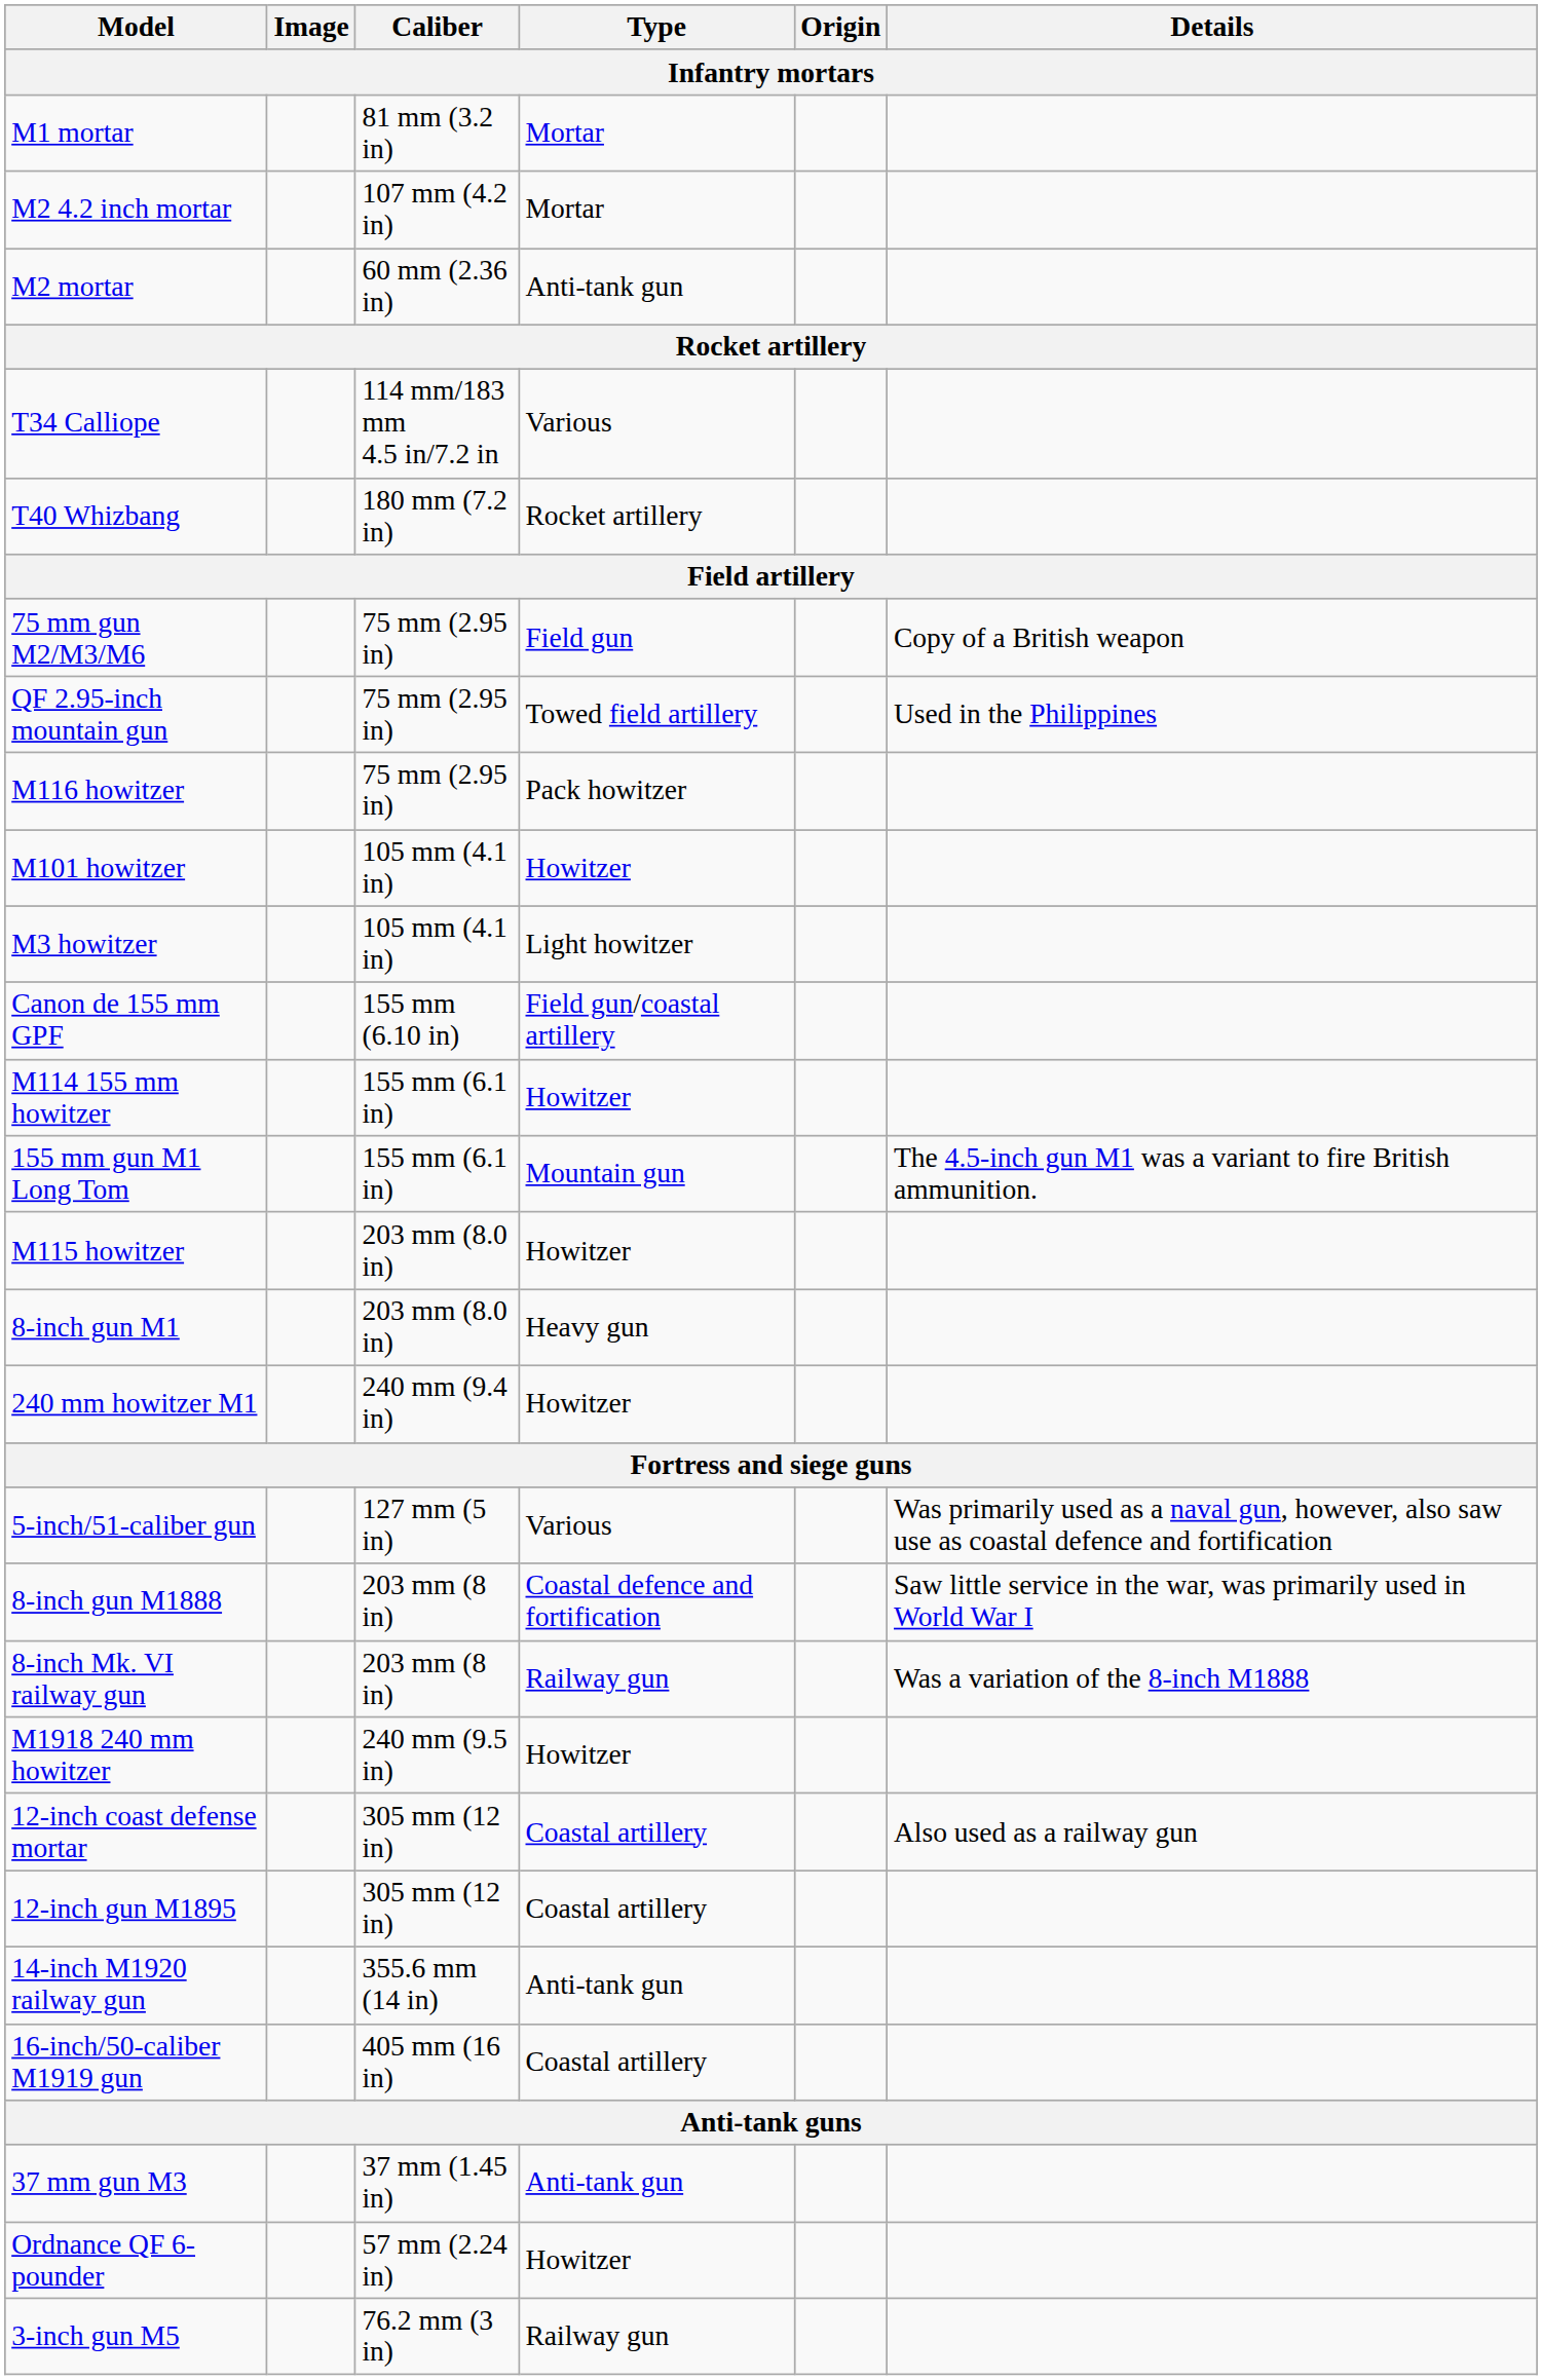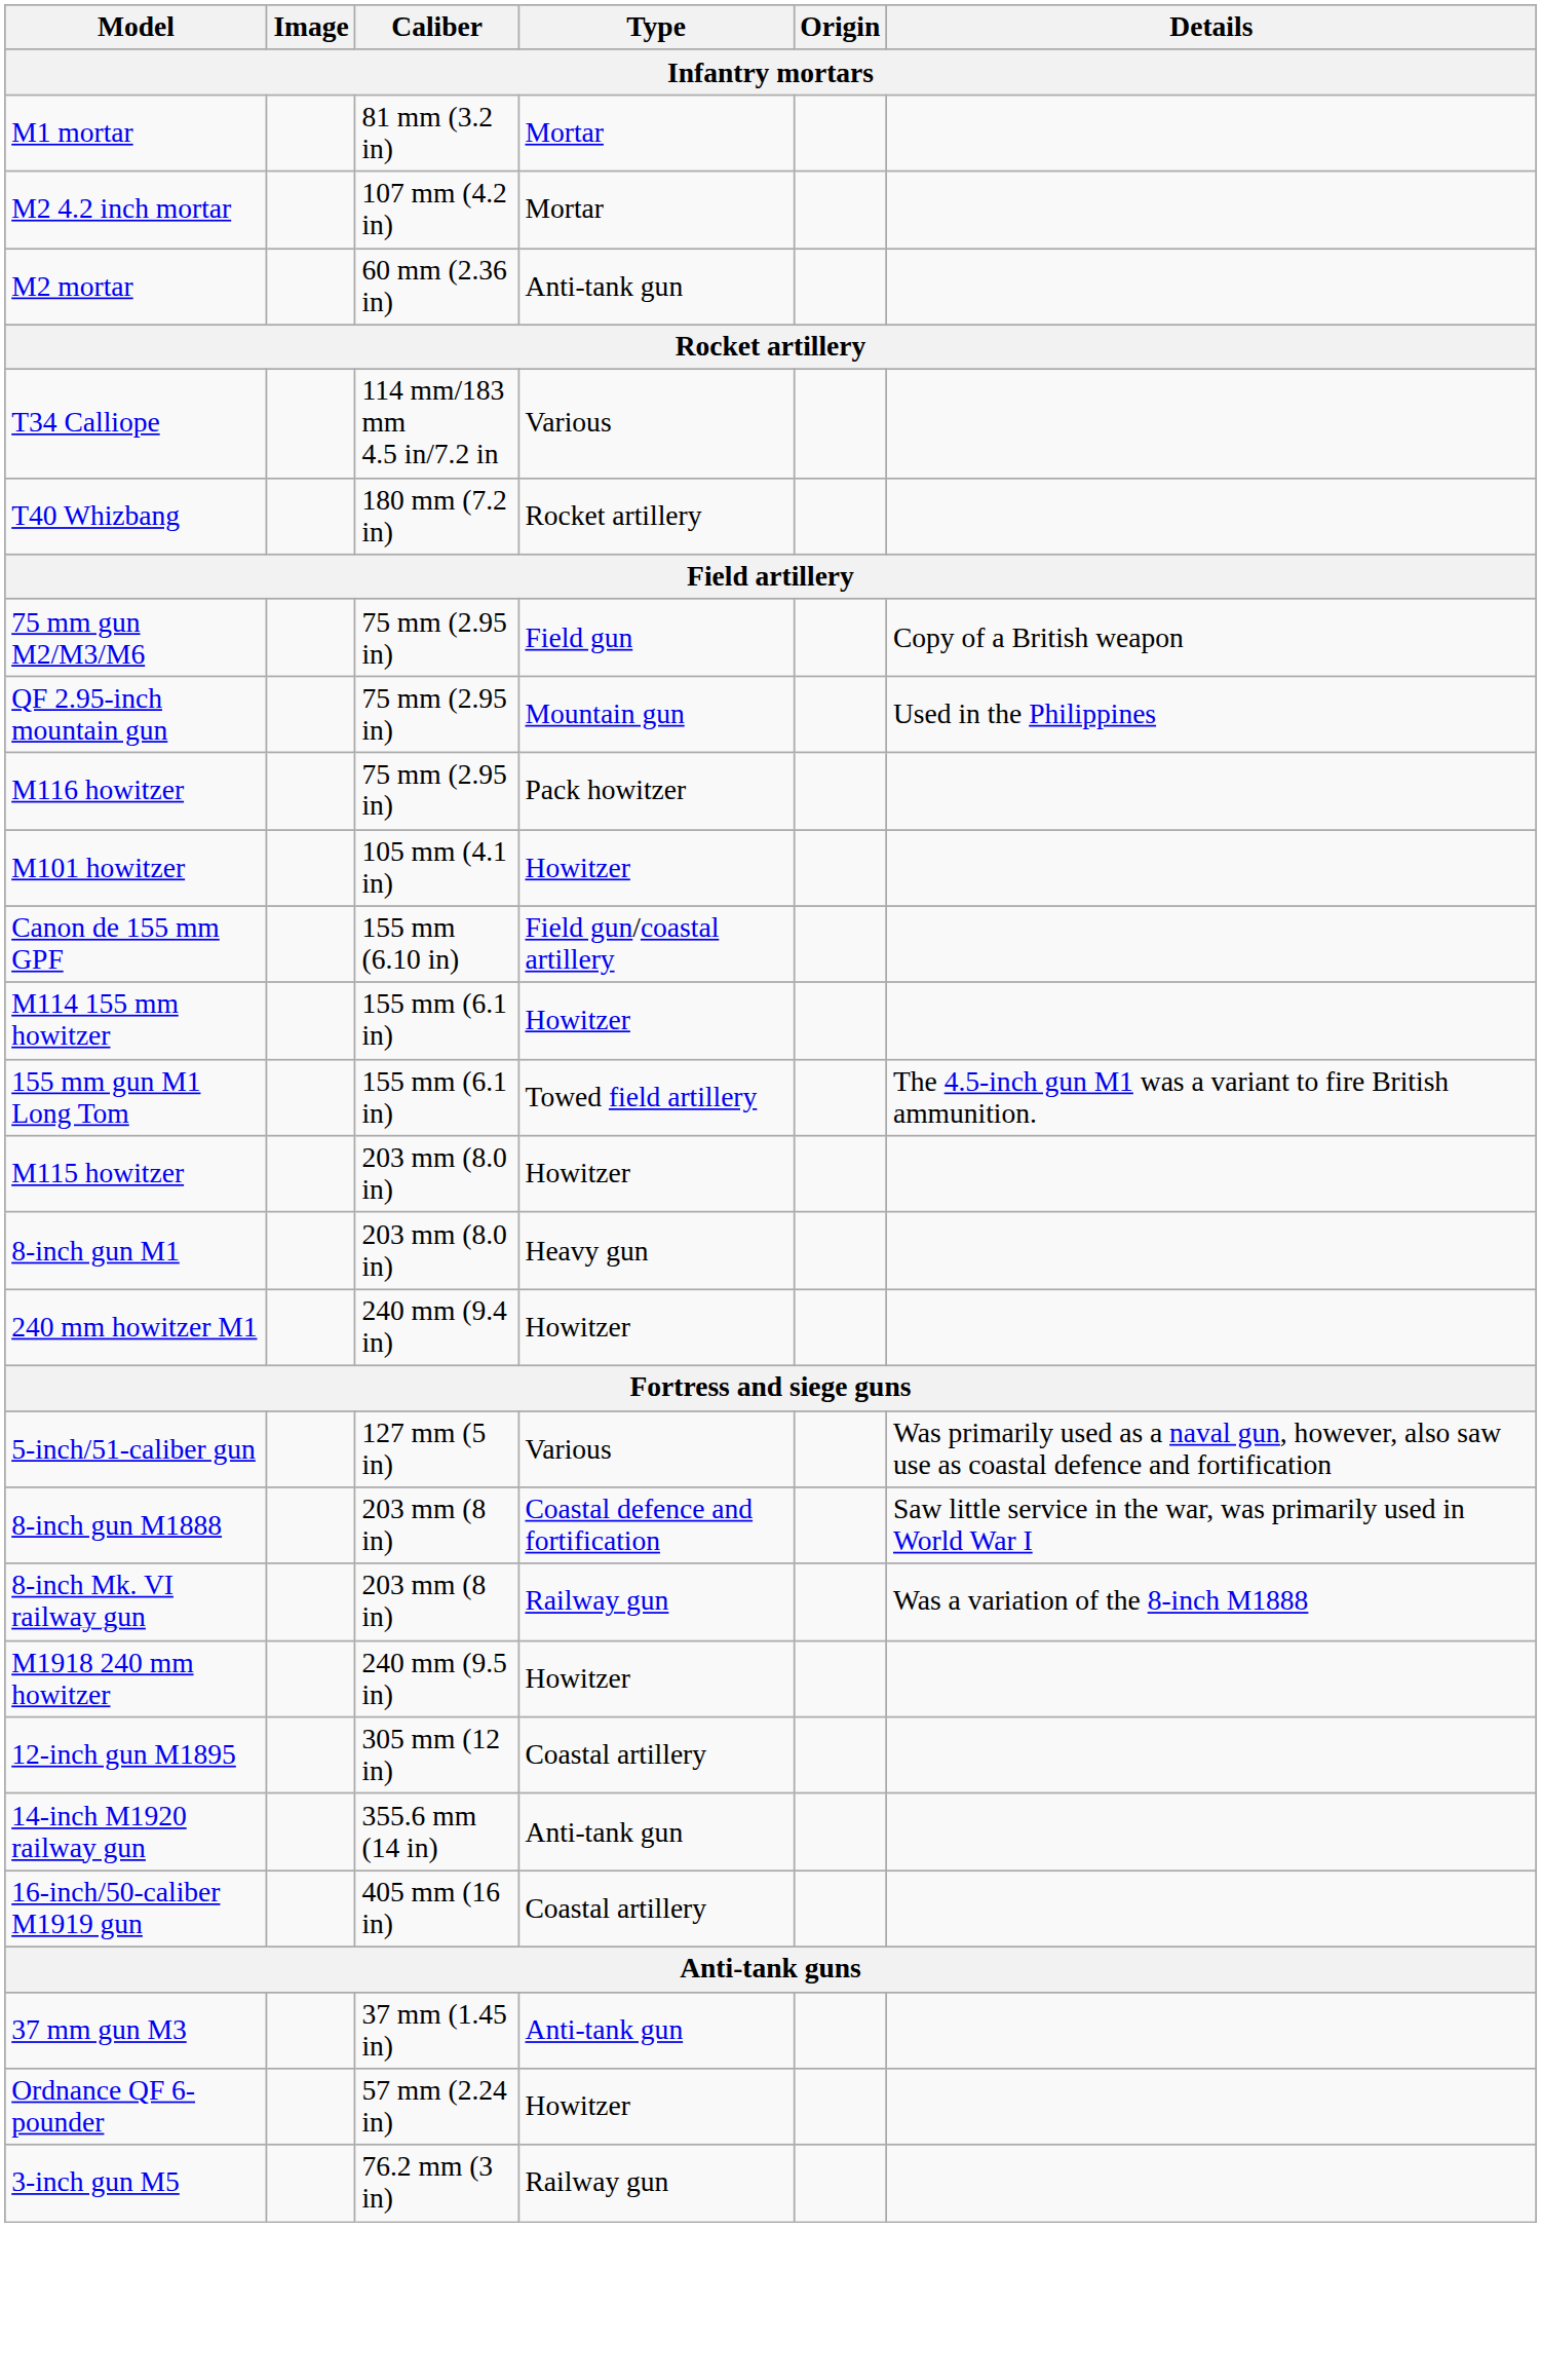QF 2.95-inch mountain gun | Type: Towed field artillery -> Mountain gun
- row: M3 howitzer | 105 mm (4.1 in) | Light howitzer
155 mm gun M1 Long Tom | Type: Mountain gun -> Towed field artillery
- row: 12-inch coast defense mortar | 305 mm (12 in) | Coastal artillery | Also used as a railway gun
